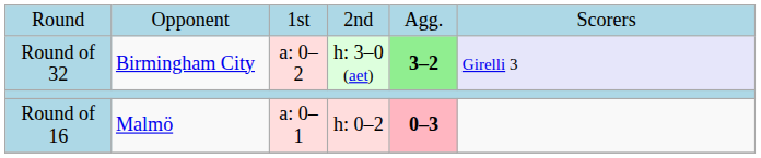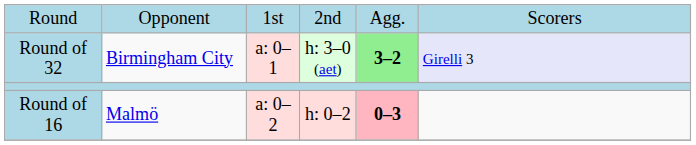Round of 32 | column 3: a: 0–2 -> a: 0–1
Round of 16 | column 3: a: 0–1 -> a: 0–2
